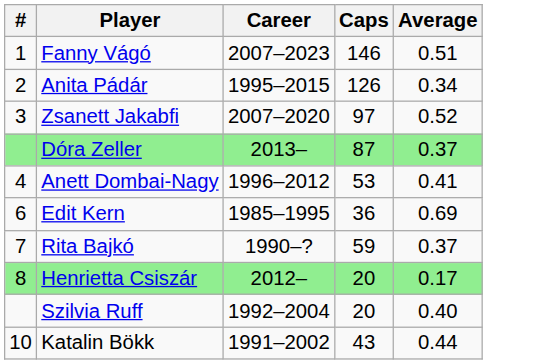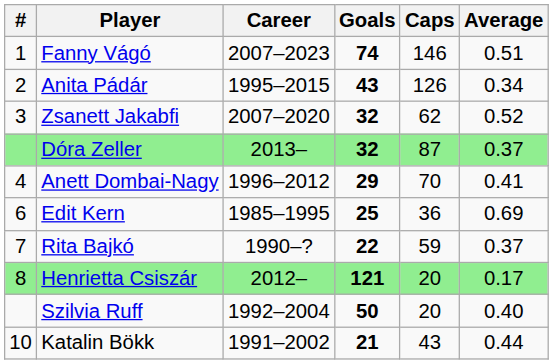+ column: Goals | 74 | 43 | 32 | 32 | 29 | 25 | 22 | 121 | 50 | 21
Zsanett Jakabfi | Caps: 97 -> 62
Anett Dombai-Nagy | Caps: 53 -> 70
